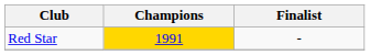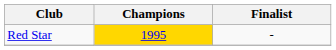Red Star | Champions: 1991 -> 1995
